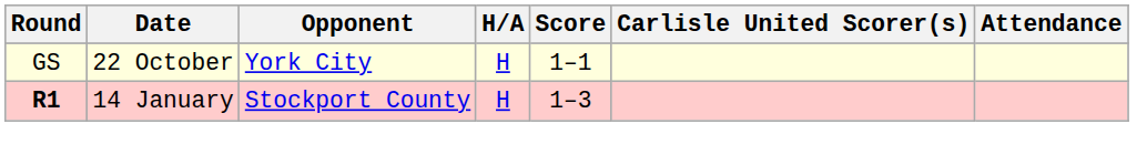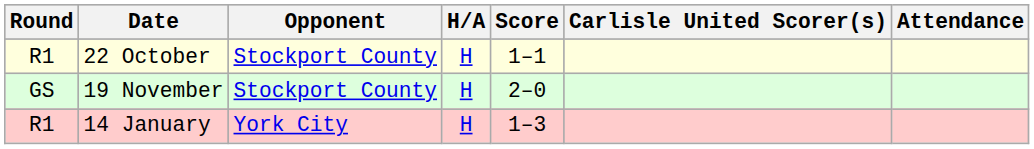22 October | Round: GS -> R1
22 October | Opponent: York City -> Stockport County
+ row: GS | 19 November | Stockport County | H | 2–0
14 January | Round: bold -> normal
14 January | Opponent: Stockport County -> York City
